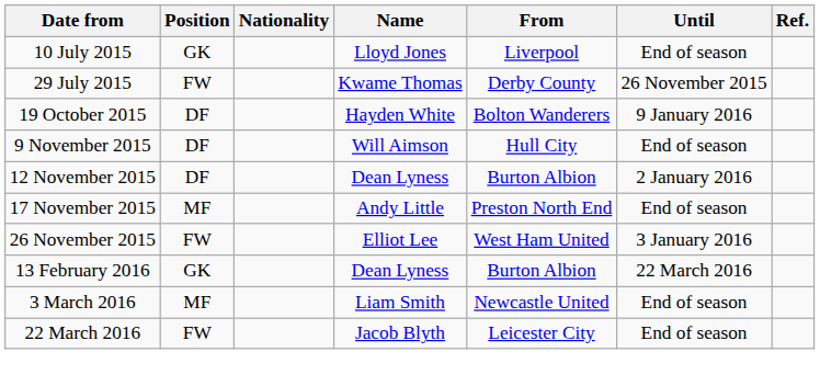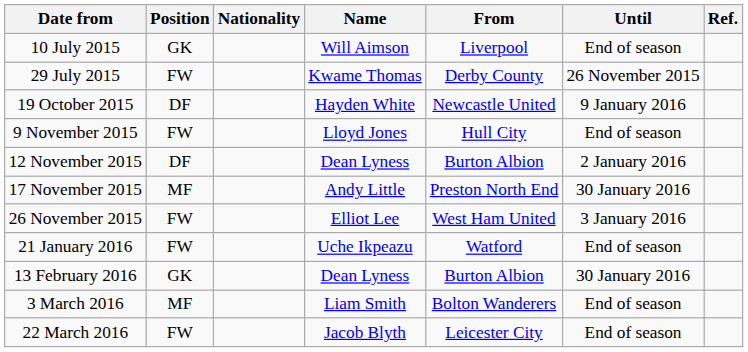10 July 2015 | Name: Lloyd Jones -> Will Aimson
19 October 2015 | From: Bolton Wanderers -> Newcastle United
9 November 2015 | Position: DF -> FW
9 November 2015 | Name: Will Aimson -> Lloyd Jones
17 November 2015 | Until: End of season -> 30 January 2016
+ row: 21 January 2016 | FW | Uche Ikpeazu | Watford | End of season
13 February 2016 | Until: 22 March 2016 -> 30 January 2016
3 March 2016 | From: Newcastle United -> Bolton Wanderers
